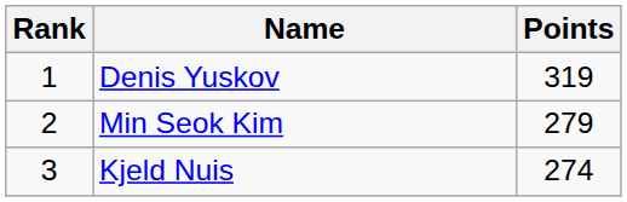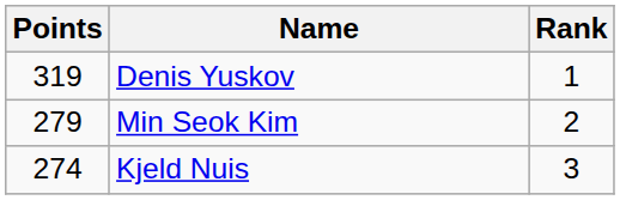columns swapped: Rank <-> Points
